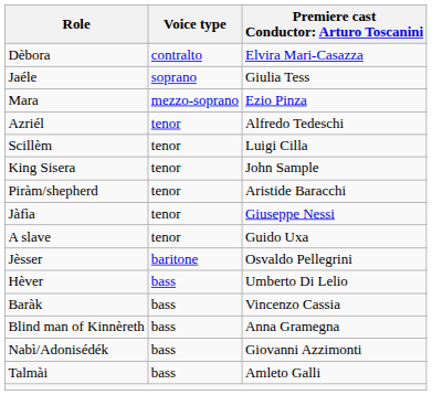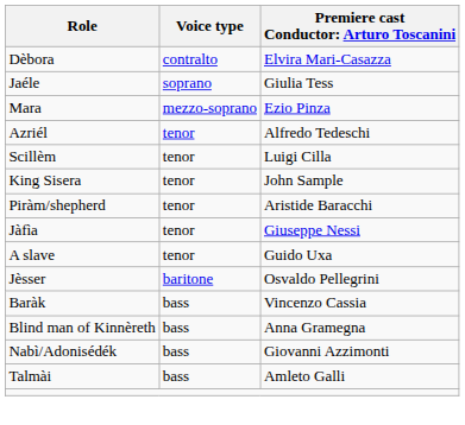- row: Hèver | bass | Umberto Di Lelio
